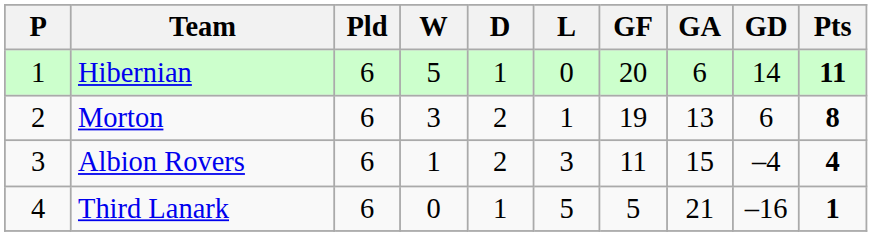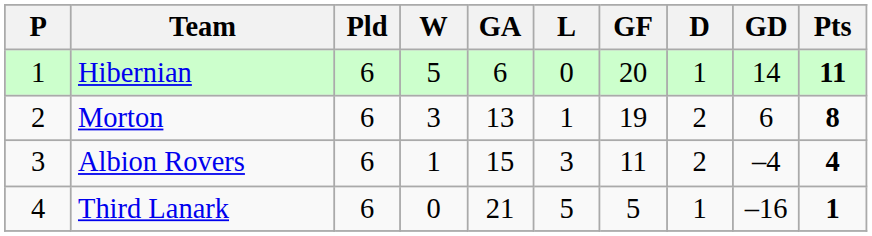columns swapped: D <-> GA
